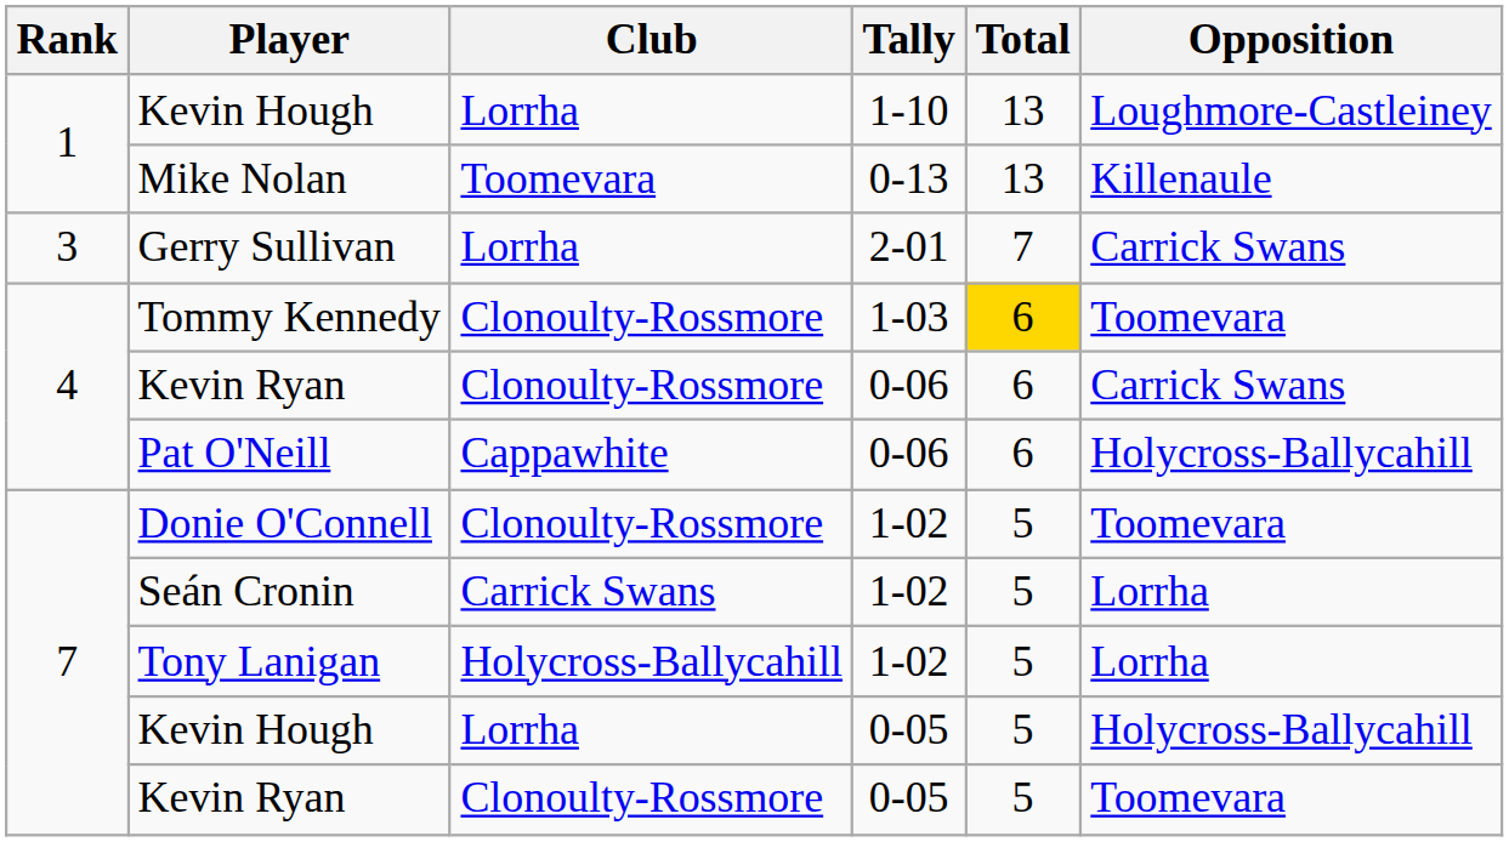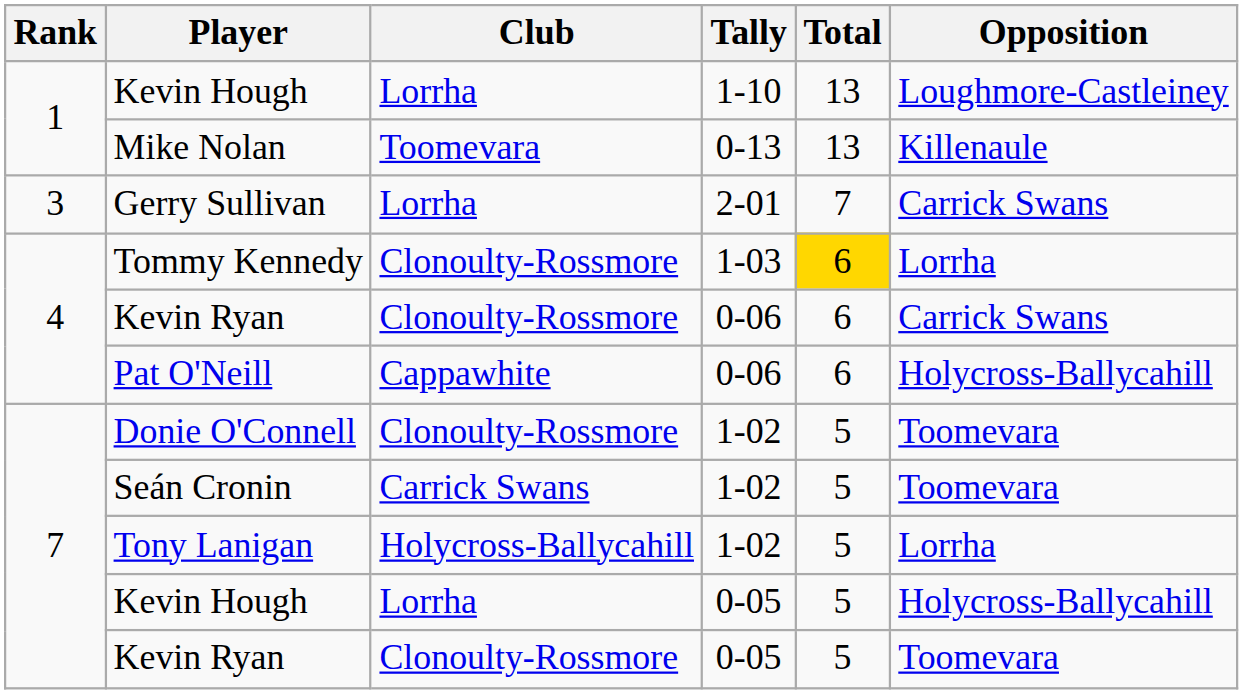Tommy Kennedy | Opposition: Toomevara -> Lorrha
Seán Cronin | Opposition: Lorrha -> Toomevara
